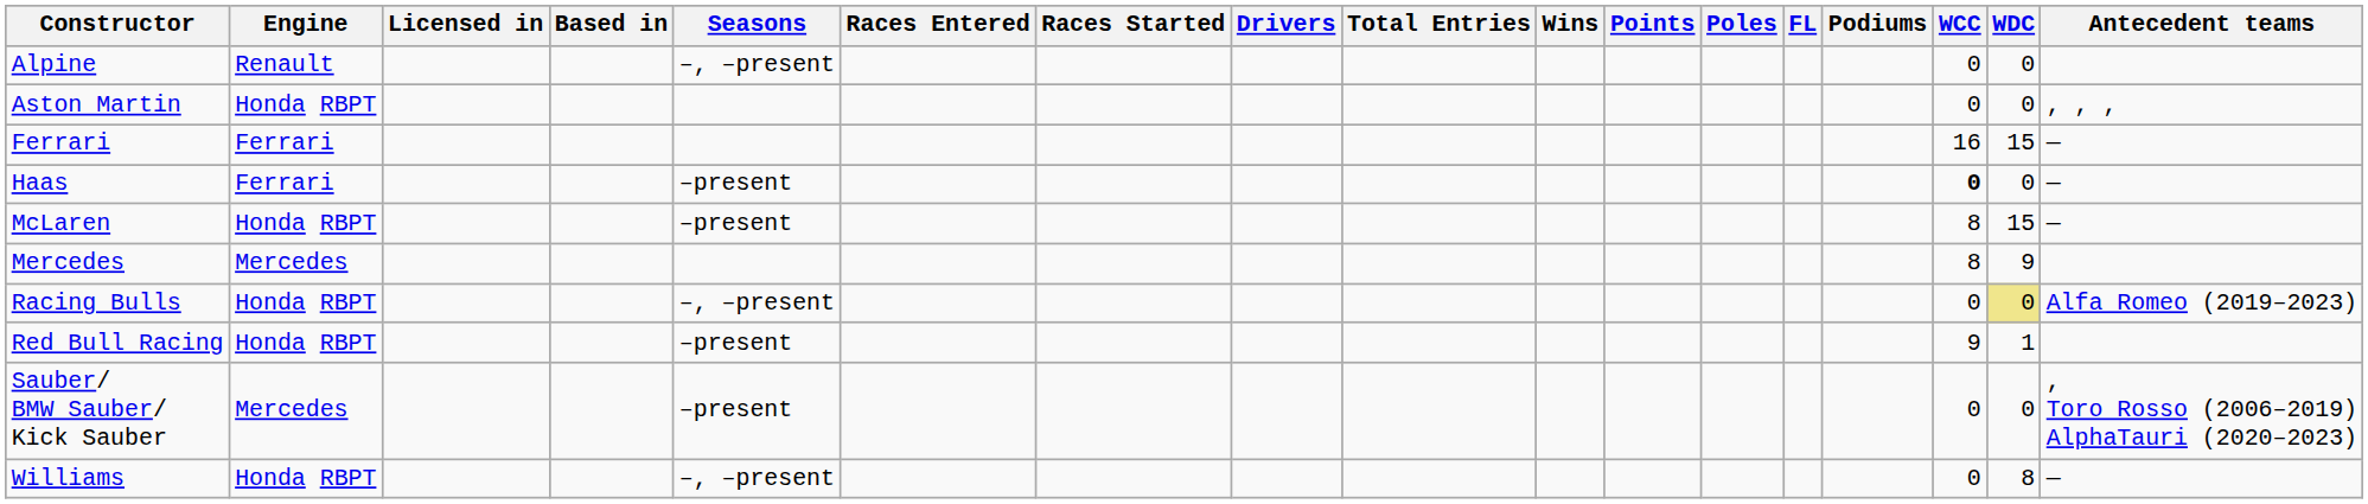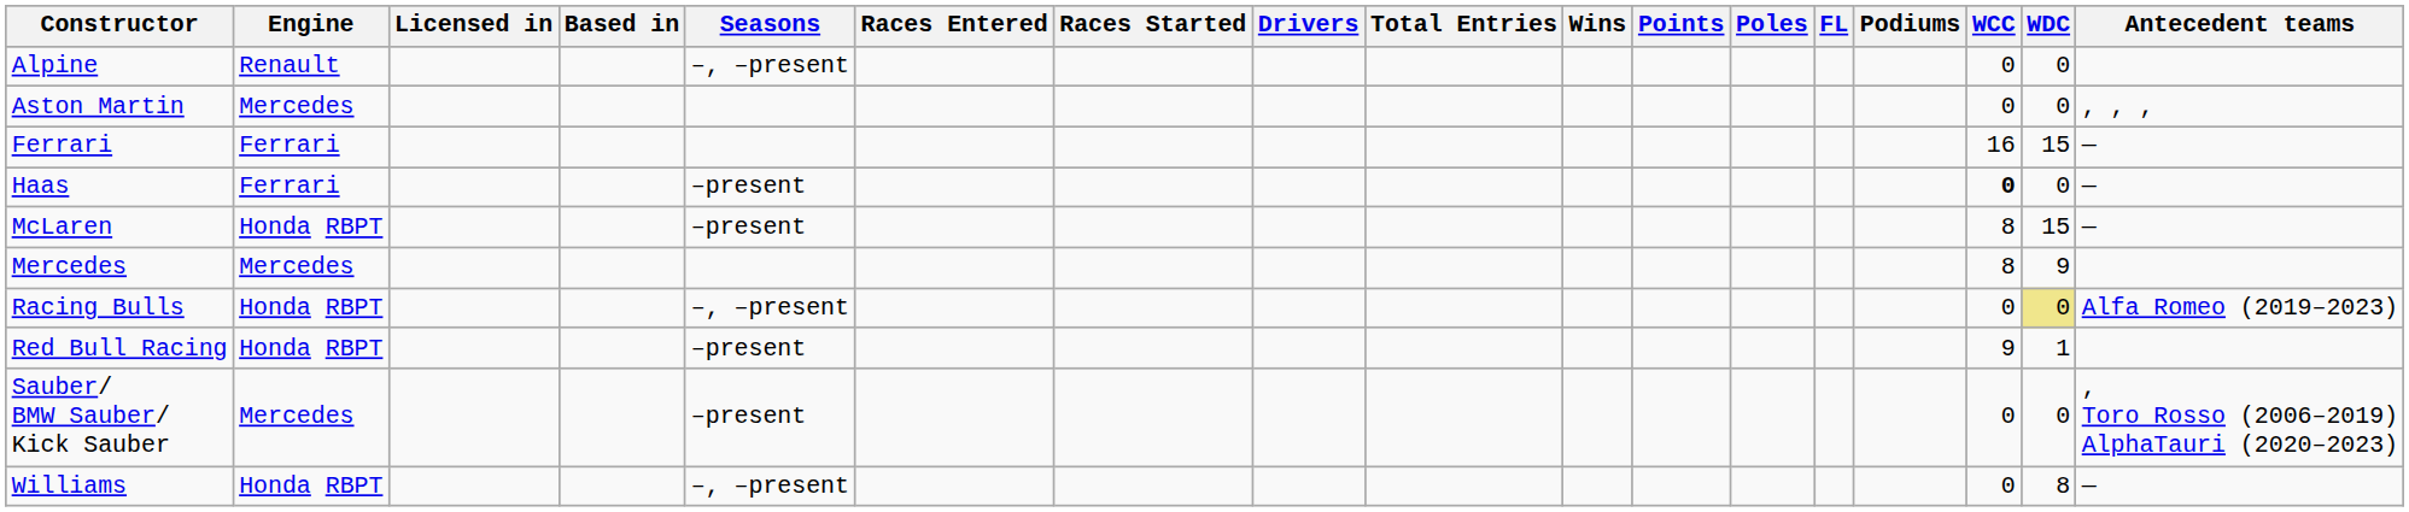Aston Martin | Engine: Honda RBPT -> Mercedes
